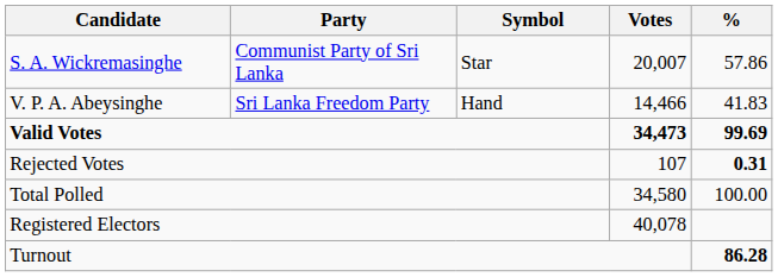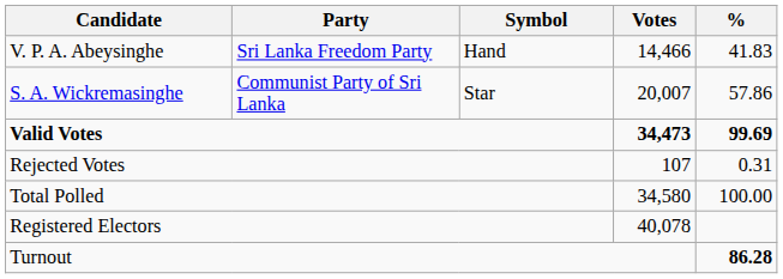rows swapped: S. A. Wickremasinghe <-> V. P. A. Abeysinghe
Rejected Votes | %: bold -> normal
